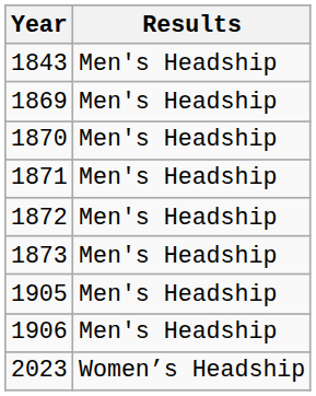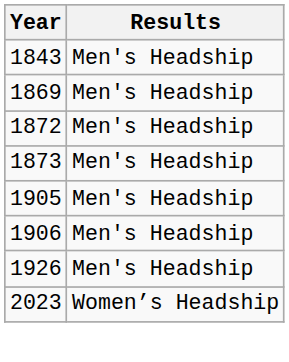- row: 1870 | Men's Headship
- row: 1871 | Men's Headship
+ row: 1926 | Men's Headship
